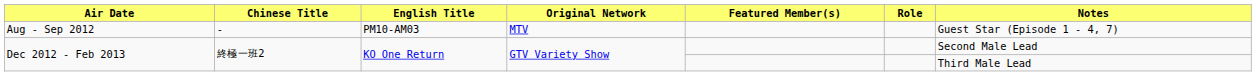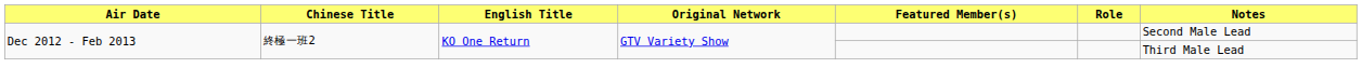- row: Aug - Sep 2012 | - | PM10-AM03 | MTV | Guest Star (Episode 1 - 4, 7)
